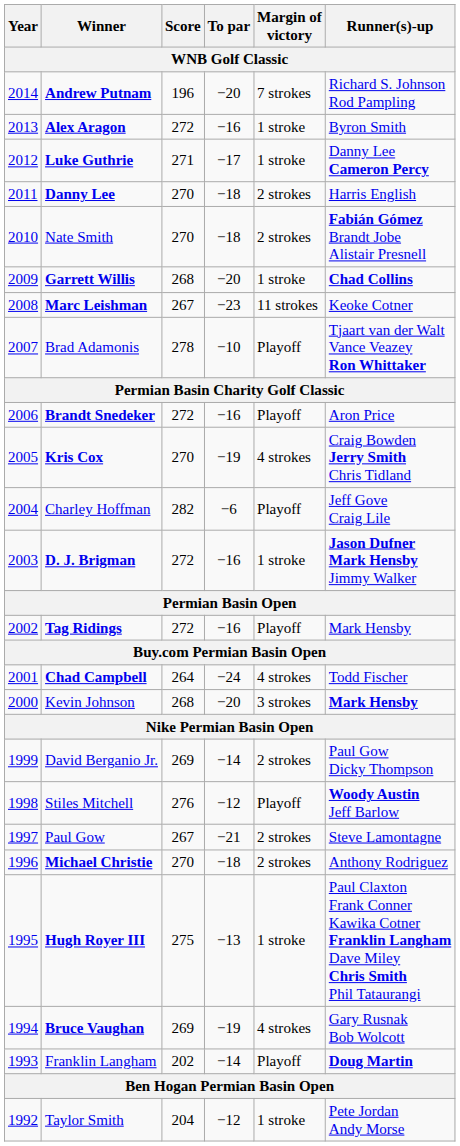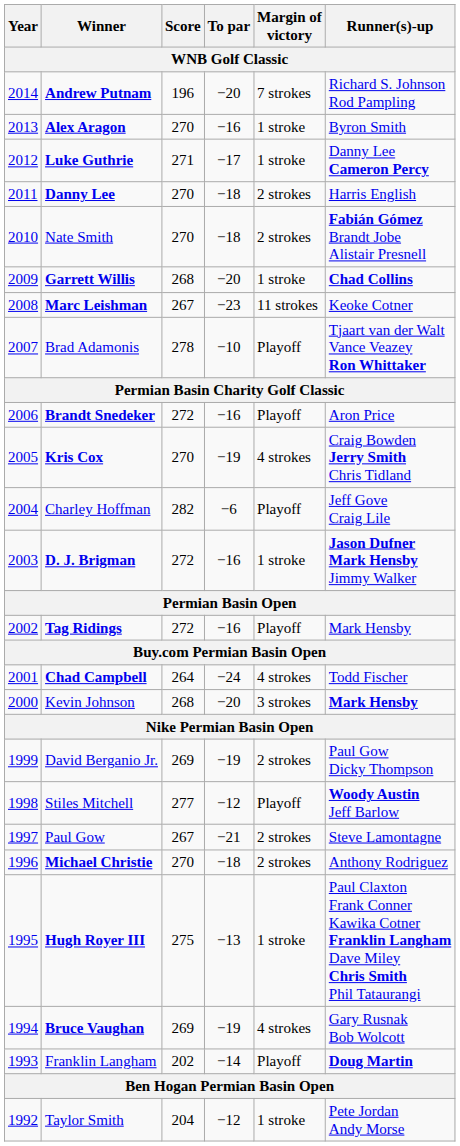Alex Aragon | Score: 272 -> 270
David Berganio Jr. | To par: −14 -> −19
Stiles Mitchell | Score: 276 -> 277
